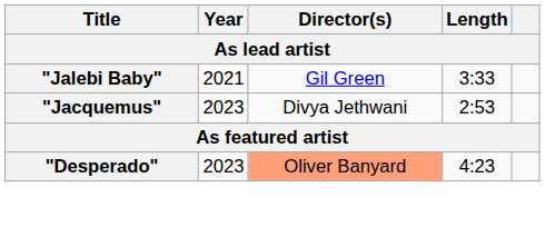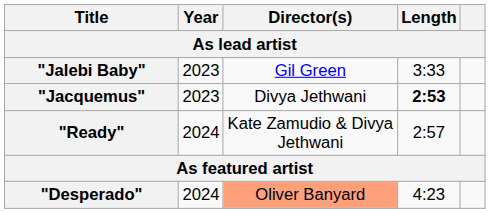"Jalebi Baby" | Year: 2021 -> 2023
"Jacquemus" | Length: normal -> bold
+ row: "Ready" | 2024 | Kate Zamudio & Divya Jethwani | 2:57
"Desperado" | Year: 2023 -> 2024
